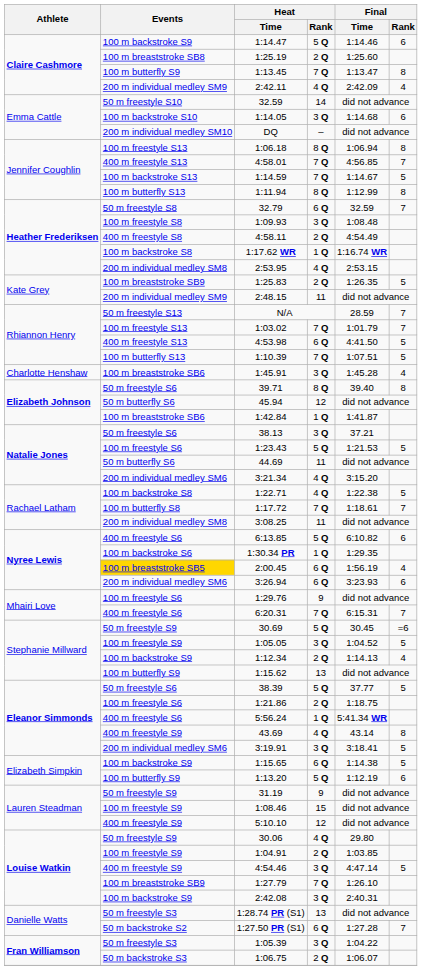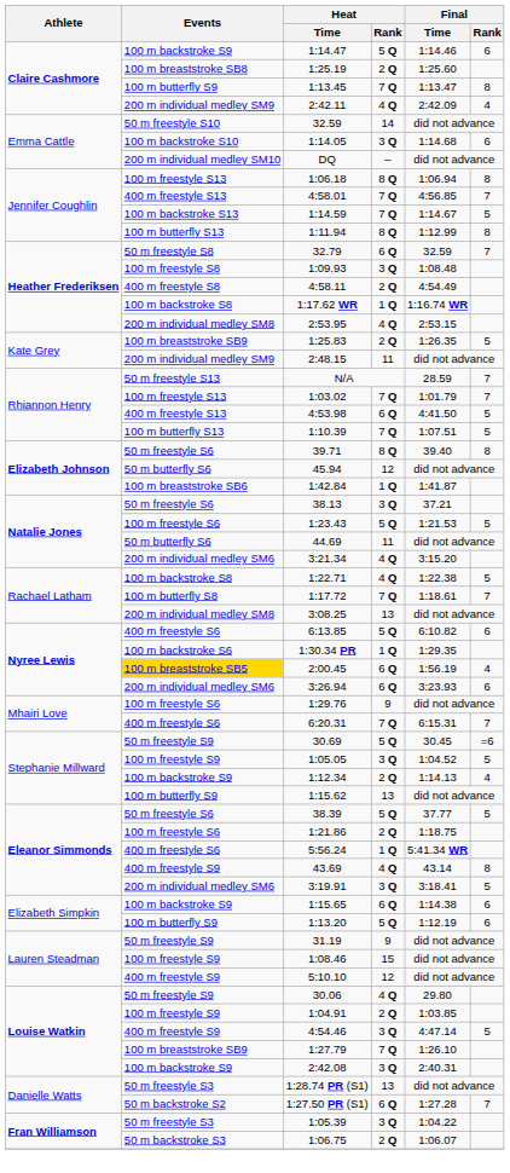- row: Charlotte Henshaw | 100 m breaststroke SB6 | 1:45.91 | 3 Q | 1:45.28 | 4
3:08.25 | Heat / Rank: 11 -> 13
1:15.65 | Final / Rank: 5 -> 6
